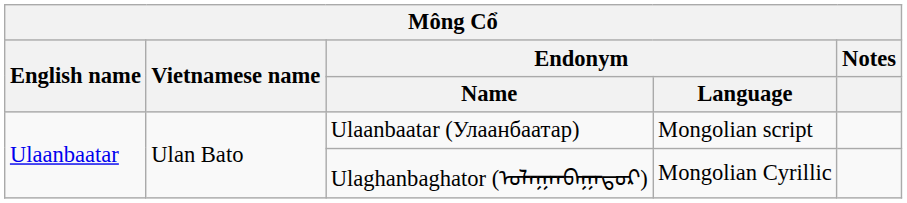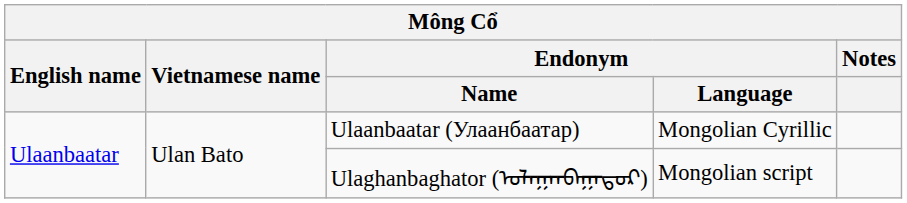Ulaanbaatar (Улаанбаатар) | Endonym / Language: Mongolian script -> Mongolian Cyrillic
Ulaghanbaghator (ᠤᠯᠠᠭᠠᠨᠪᠠᠭᠠᠲᠤᠷ) | Endonym / Language: Mongolian Cyrillic -> Mongolian script
